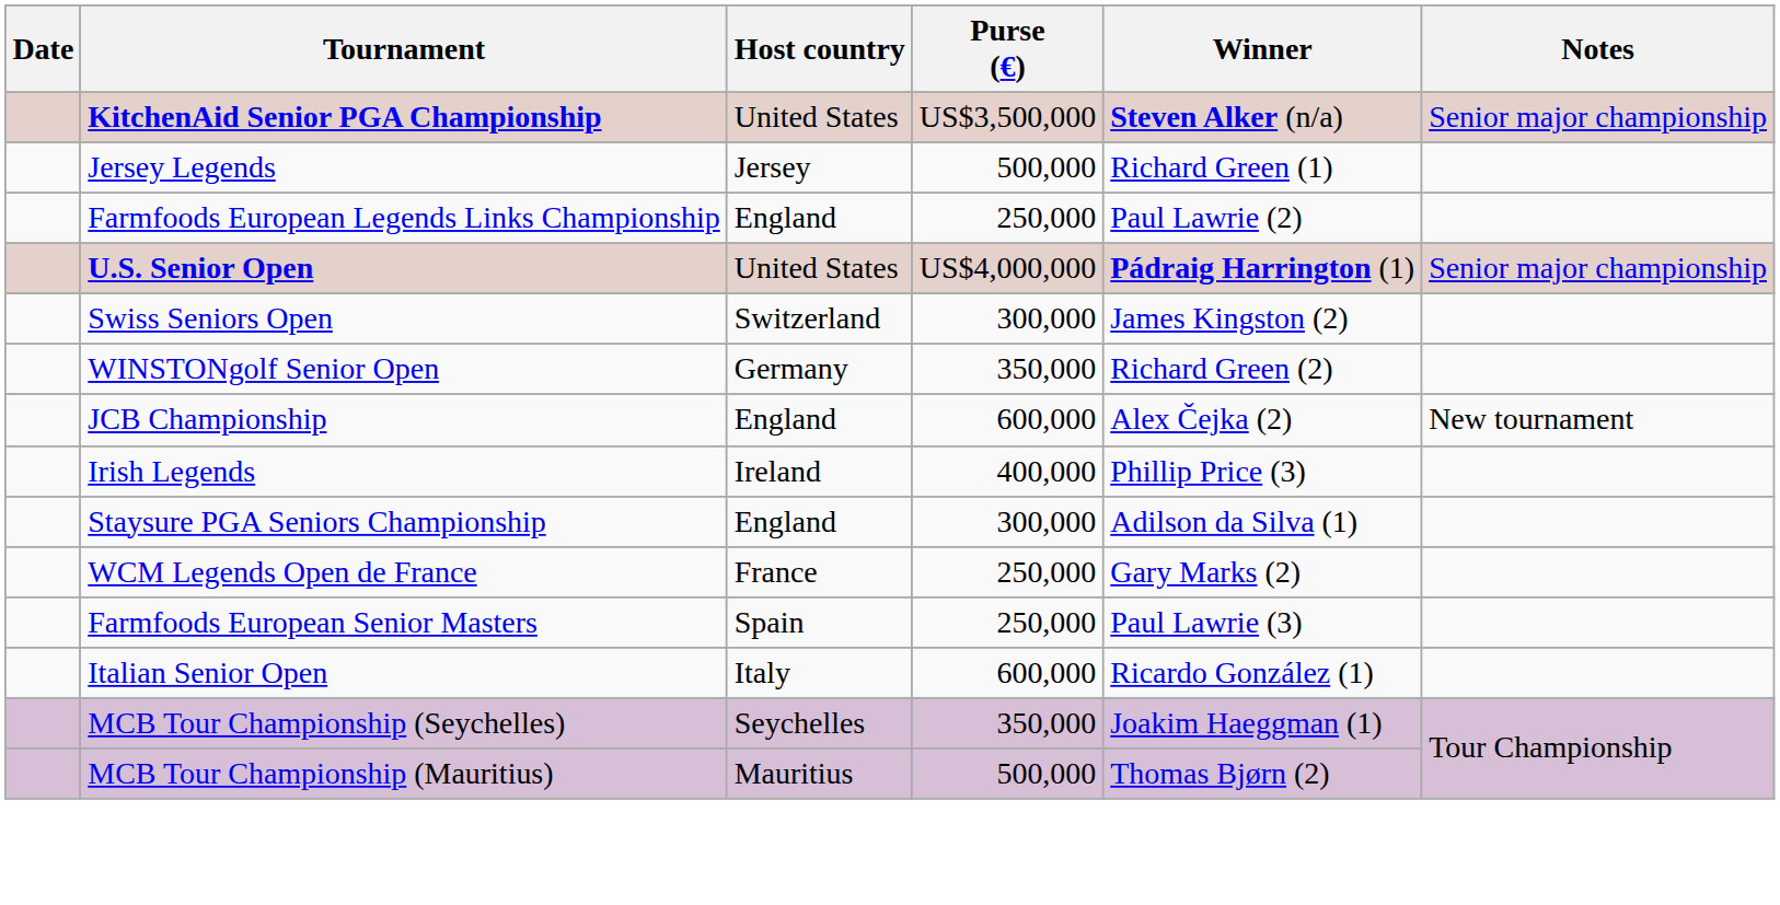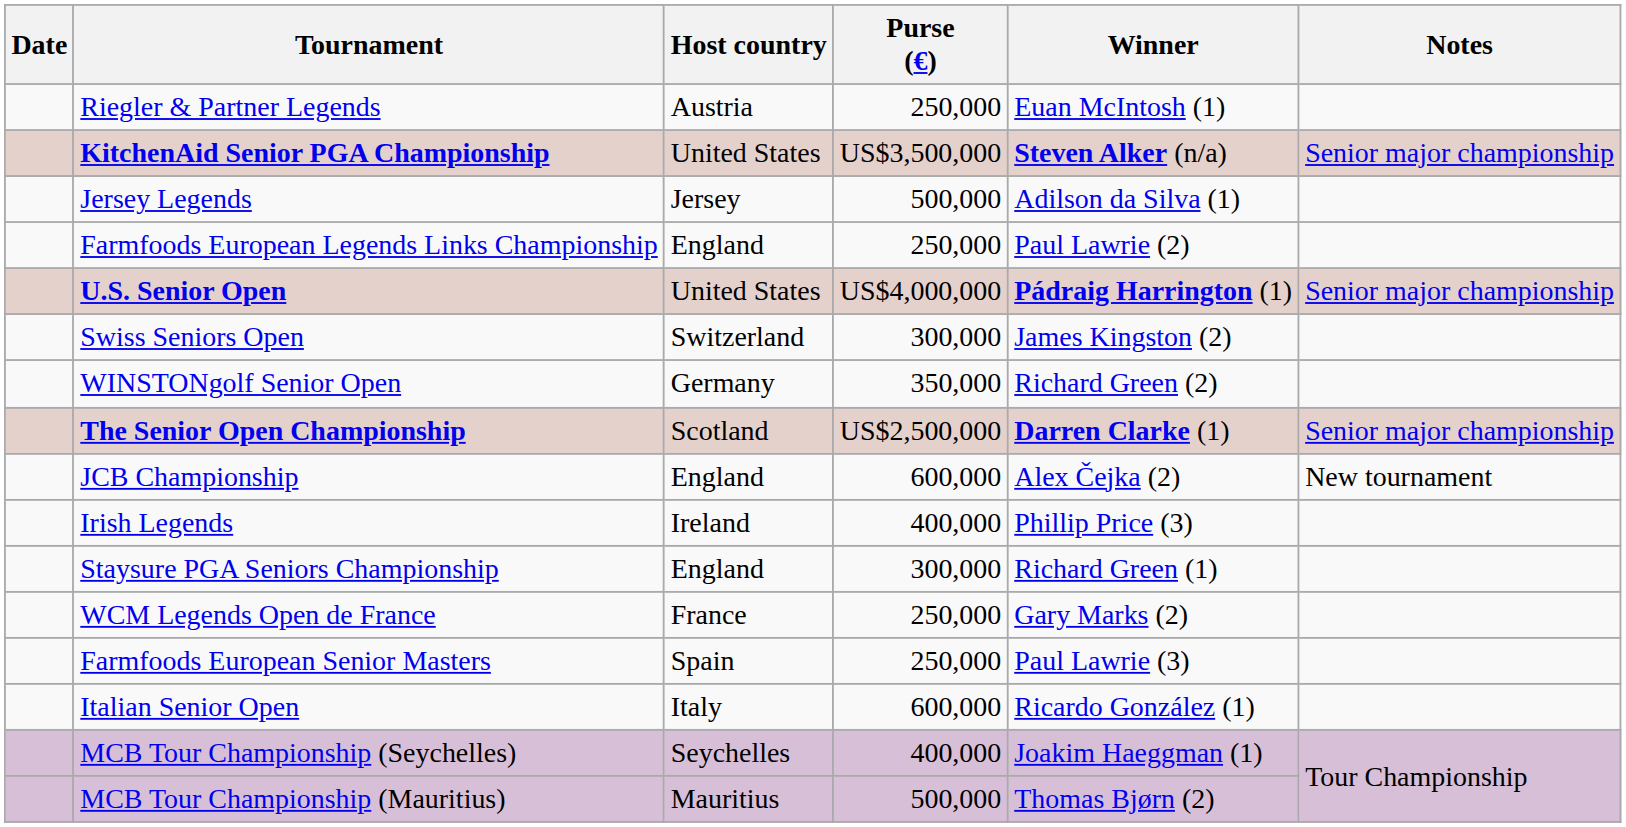+ row: Riegler & Partner Legends | Austria | 250,000 | Euan McIntosh (1)
Jersey Legends | Winner: Richard Green (1) -> Adilson da Silva (1)
+ row: The Senior Open Championship | Scotland | US$2,500,000 | Darren Clarke (1) | Senior major championship
Staysure PGA Seniors Championship | Winner: Adilson da Silva (1) -> Richard Green (1)
MCB Tour Championship (Seychelles) | Purse (€): 350,000 -> 400,000
